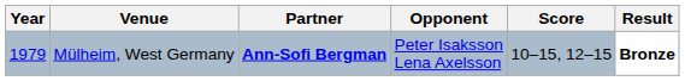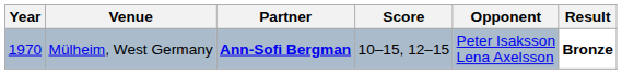columns swapped: Opponent <-> Score
Mülheim, West Germany | Year: 1979 -> 1970
